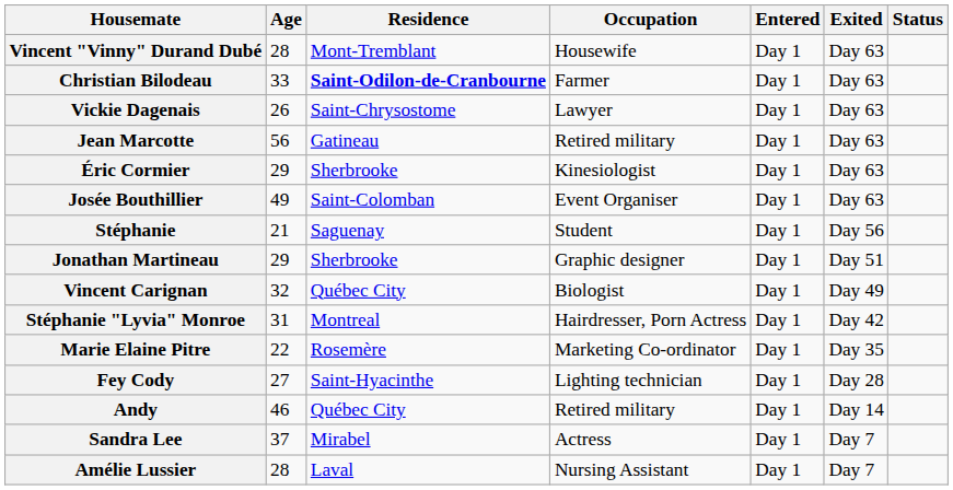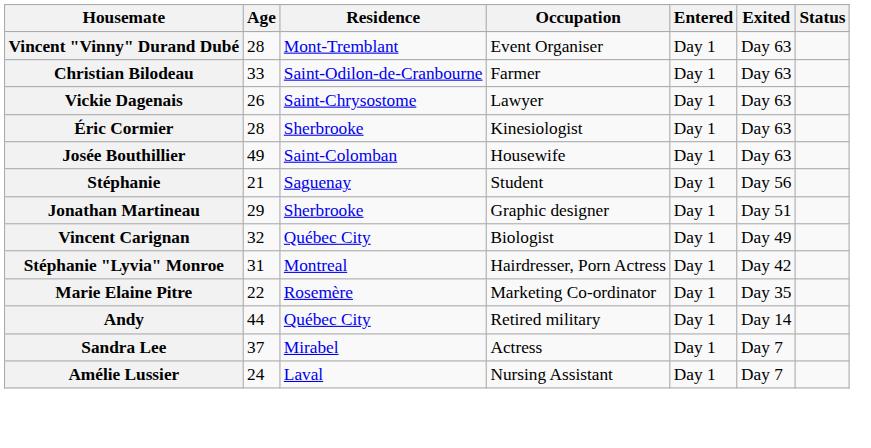Vincent "Vinny" Durand Dubé | Occupation: Housewife -> Event Organiser
Christian Bilodeau | Residence: bold -> normal
- row: Jean Marcotte | 56 | Gatineau | Retired military | Day 1 | Day 63
Éric Cormier | Age: 29 -> 28
Josée Bouthillier | Occupation: Event Organiser -> Housewife
- row: Fey Cody | 27 | Saint-Hyacinthe | Lighting technician | Day 1 | Day 28
Andy | Age: 46 -> 44
Amélie Lussier | Age: 28 -> 24
